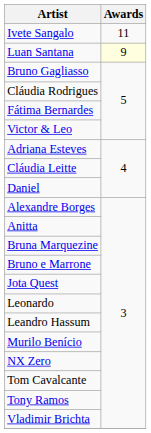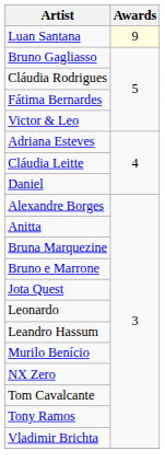- row: Ivete Sangalo | 11
